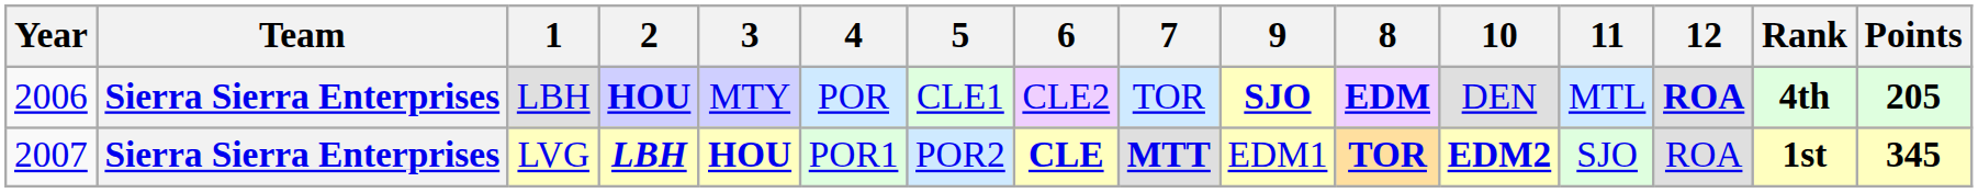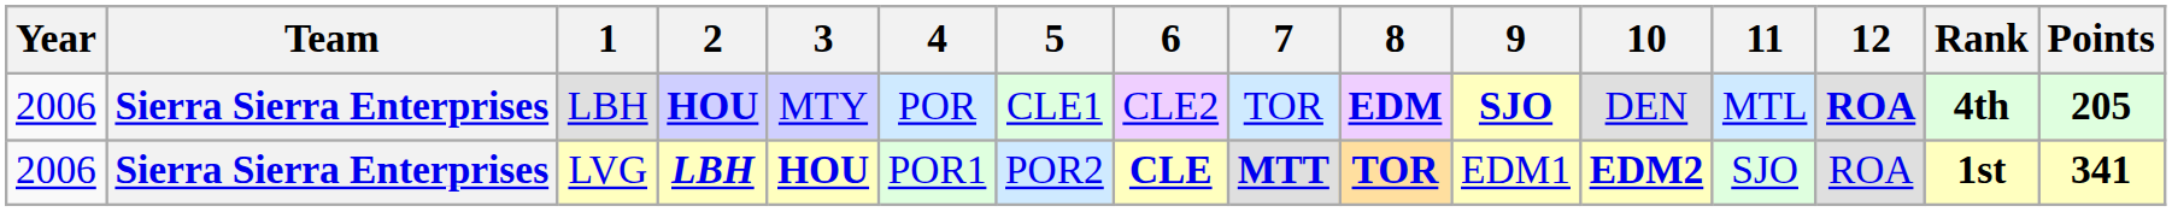columns swapped: 8 <-> 9
LVG | Year: 2007 -> 2006
LVG | Points: 345 -> 341
